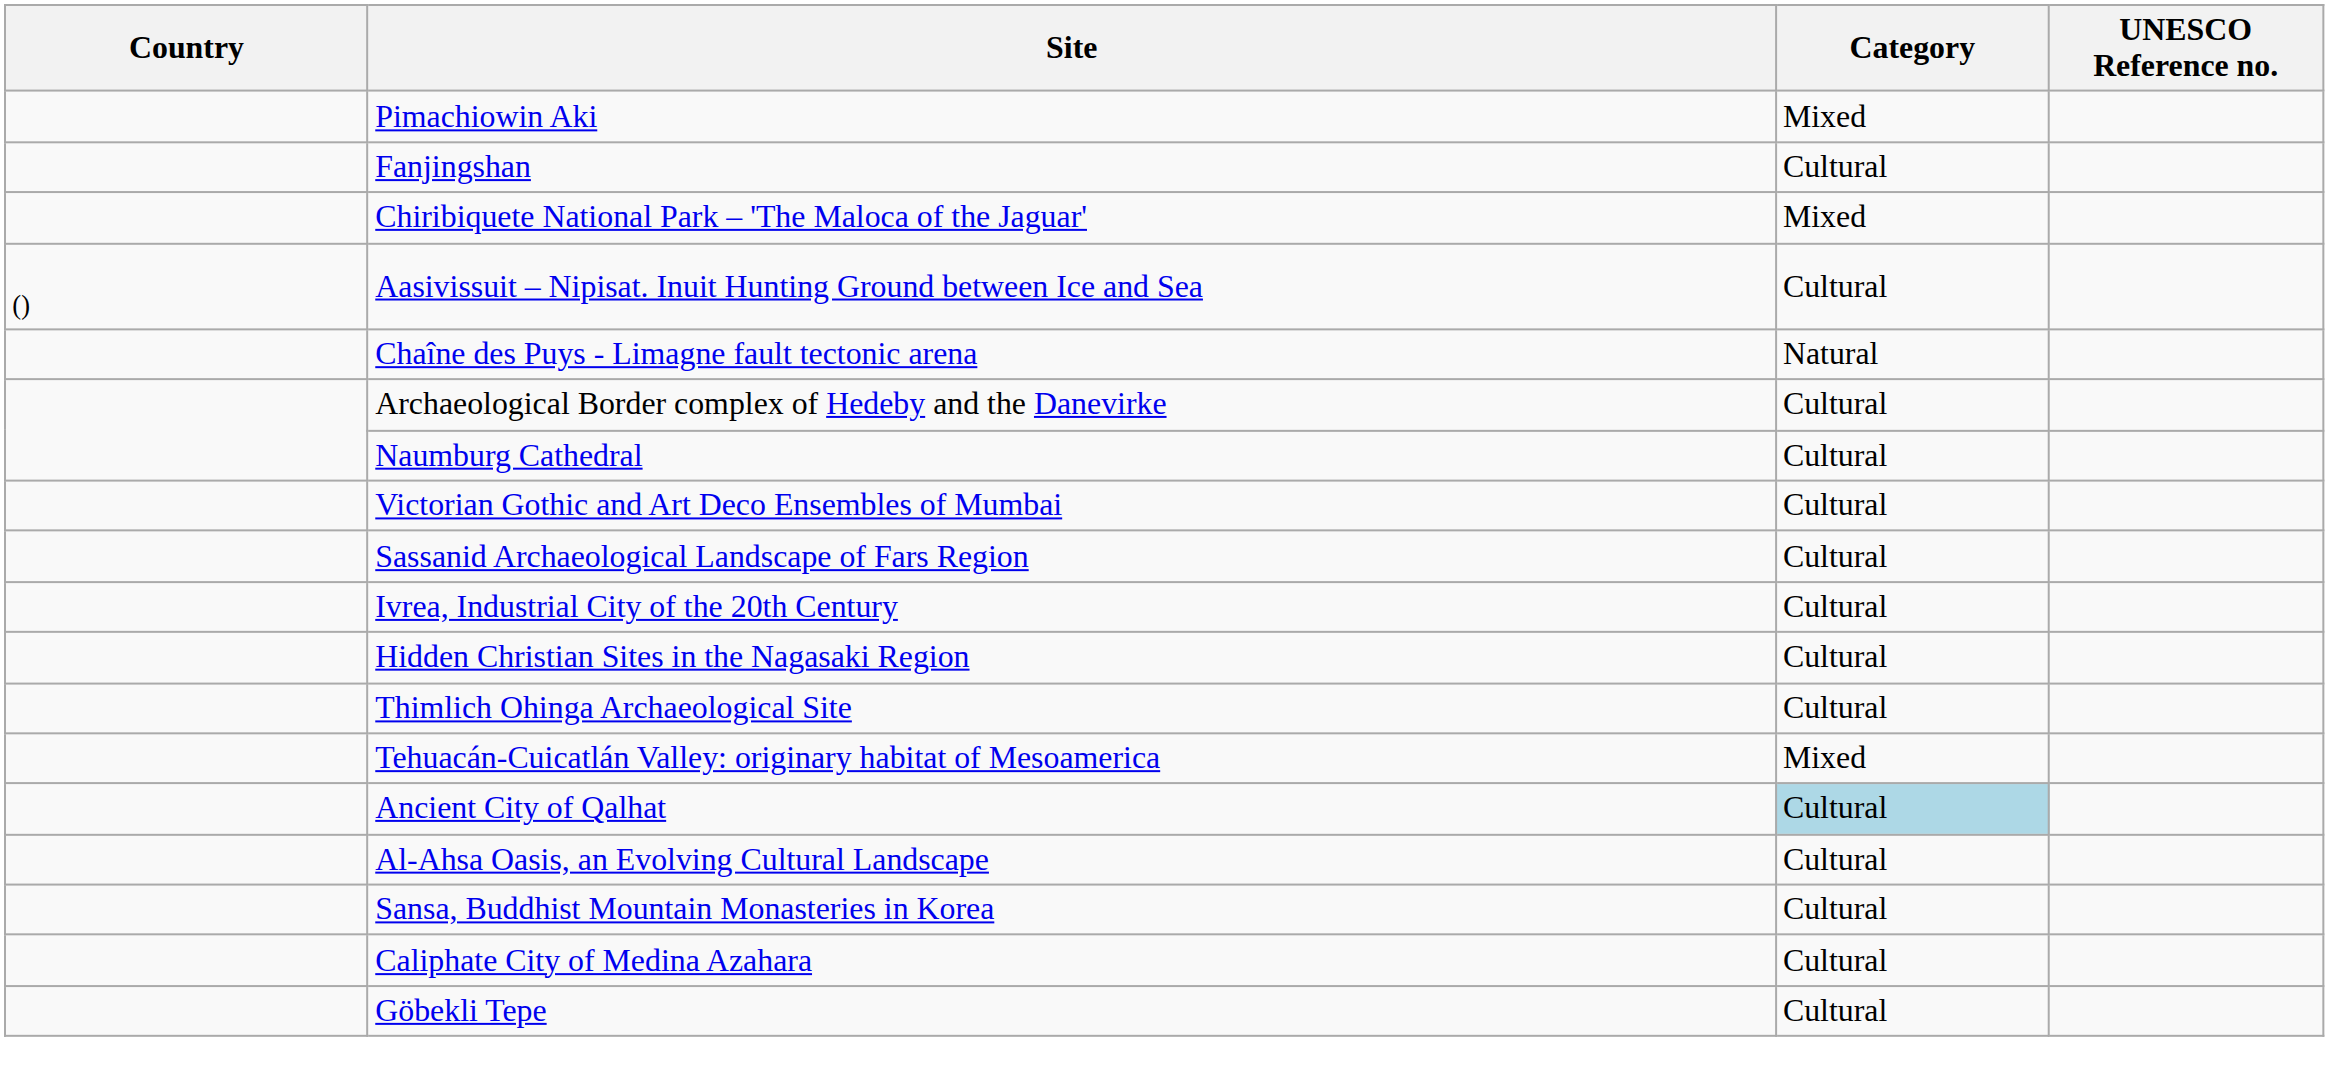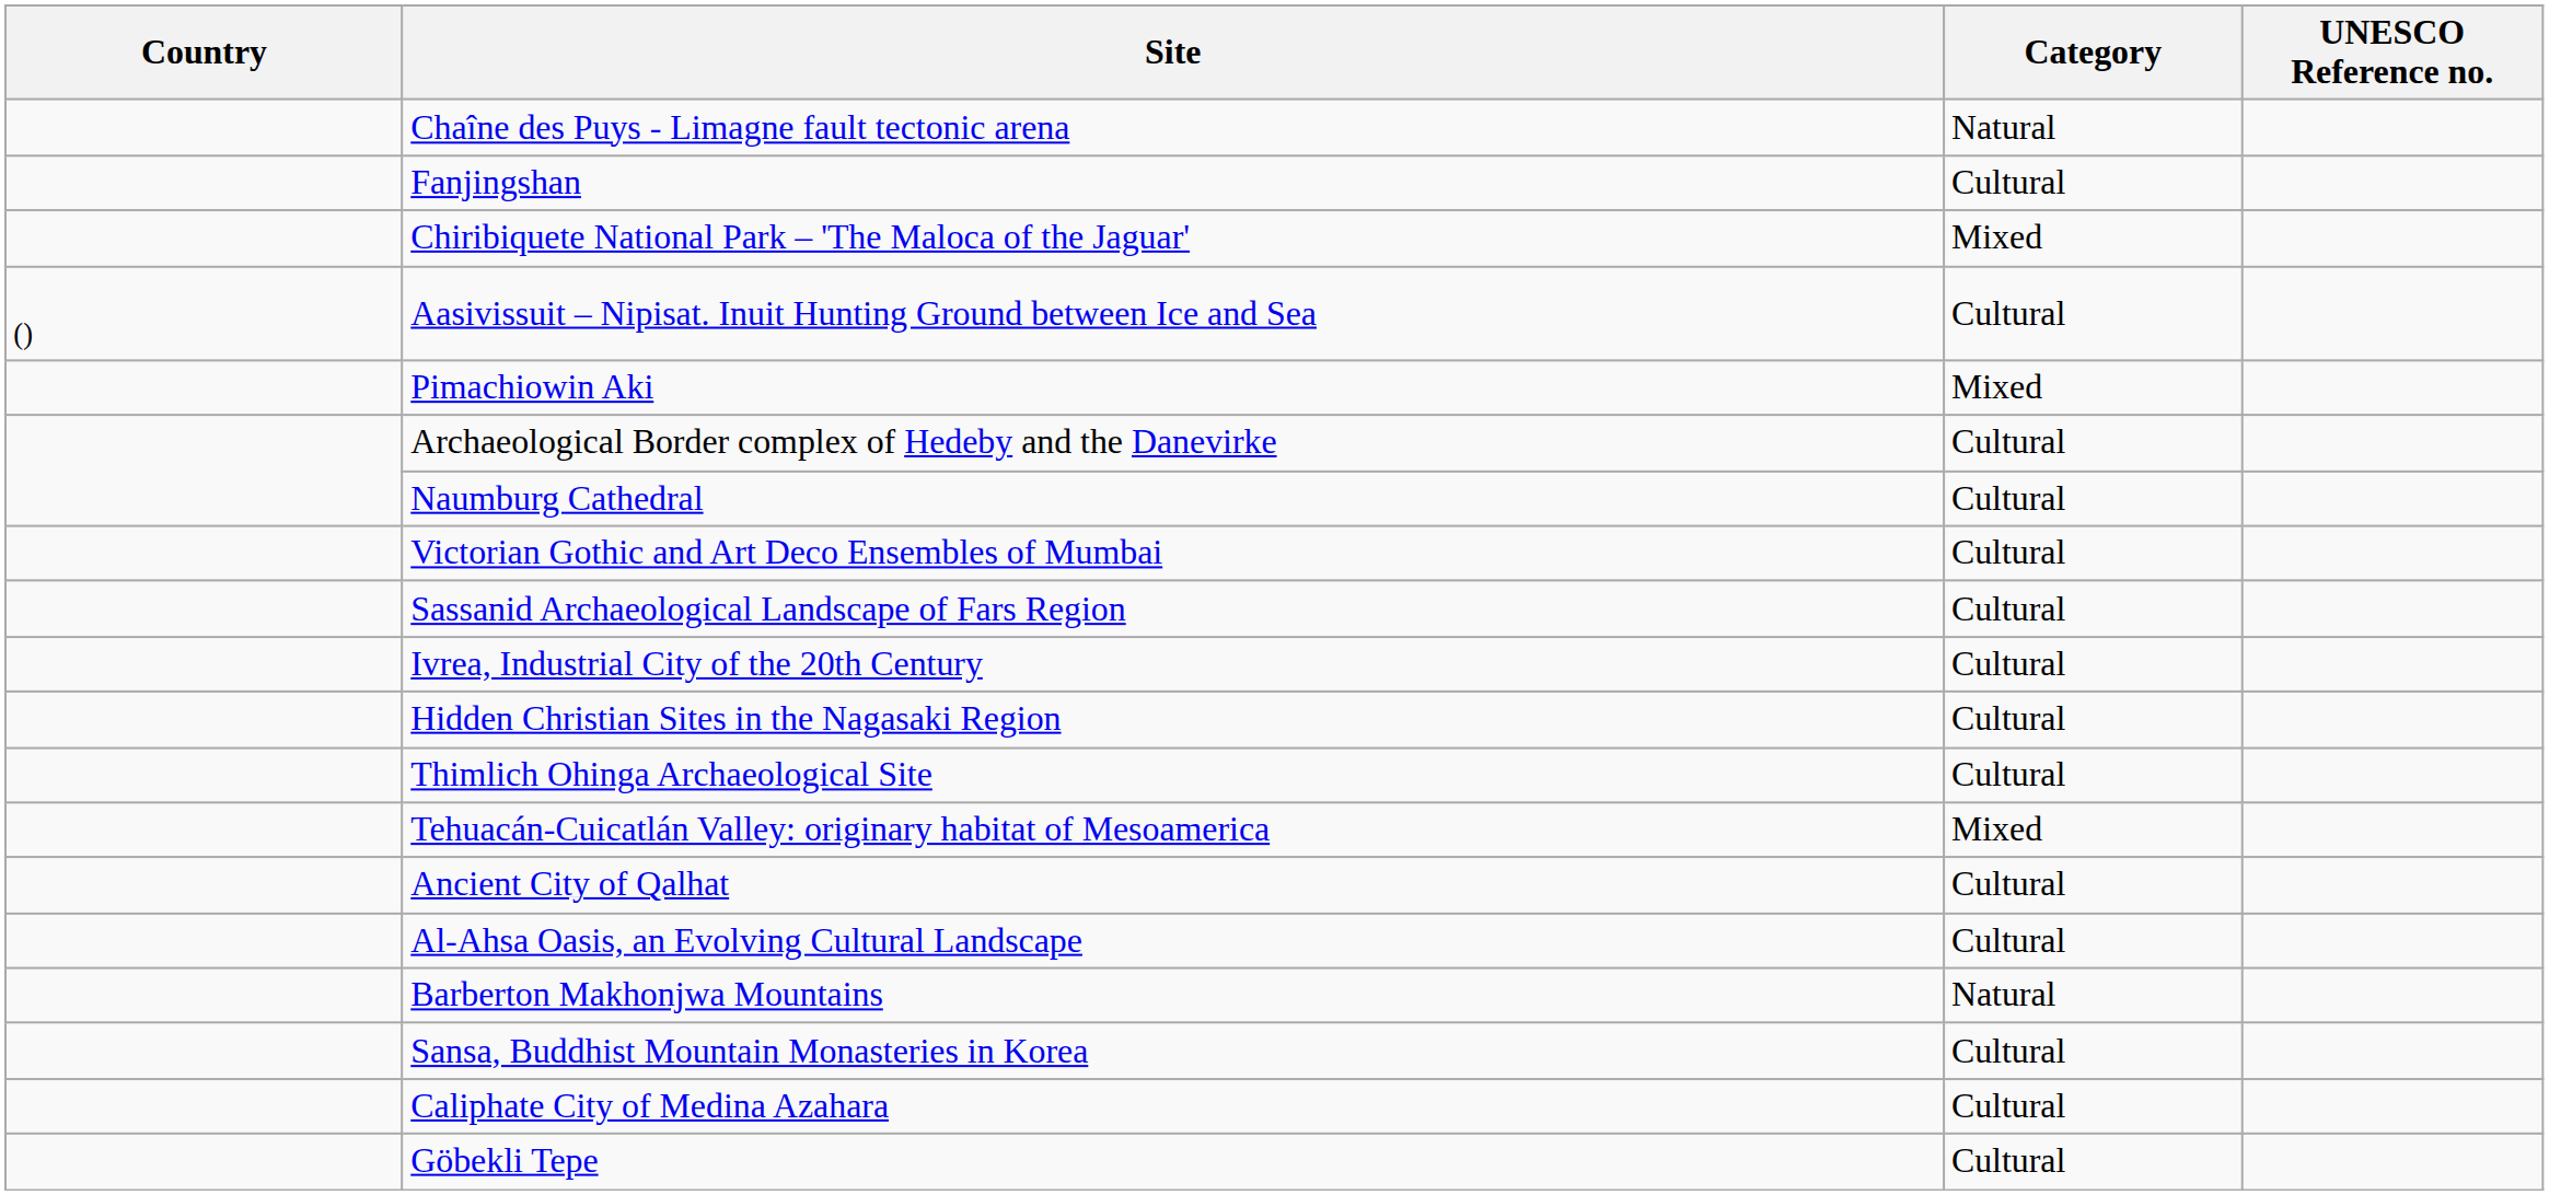rows swapped: Pimachiowin Aki <-> Chaîne des Puys - Limagne fault tectonic arena
Ancient City of Qalhat | Category: lightblue background -> no background
+ row: Barberton Makhonjwa Mountains | Natural
